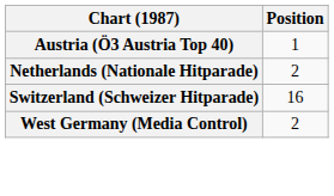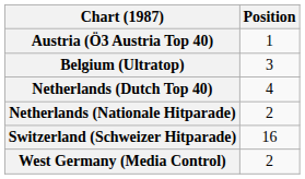+ row: Belgium (Ultratop) | 3
+ row: Netherlands (Dutch Top 40) | 4
